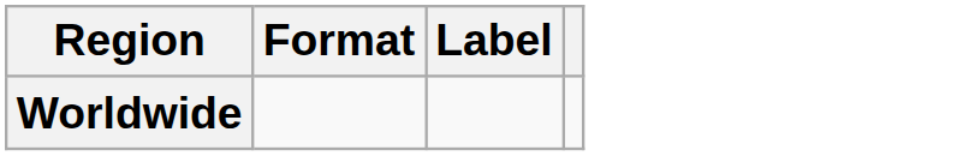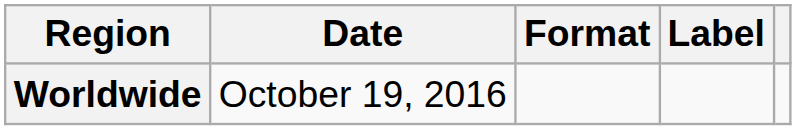+ column: Date | October 19, 2016
